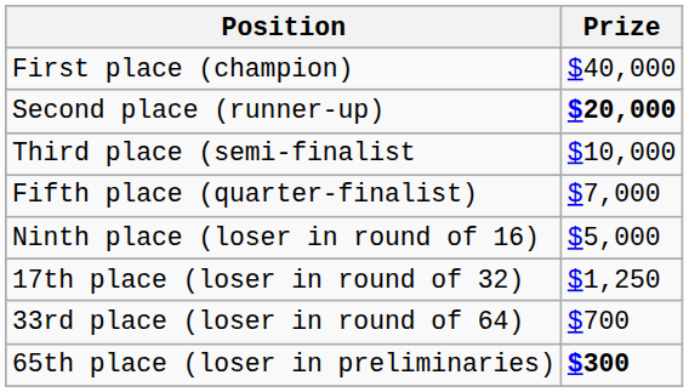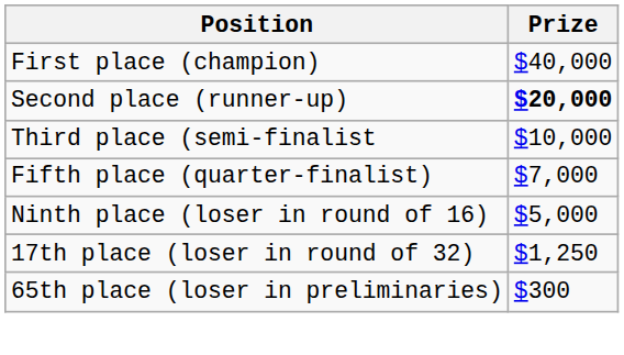- row: 33rd place (loser in round of 64) | $700
65th place (loser in preliminaries) | Prize: bold -> normal
